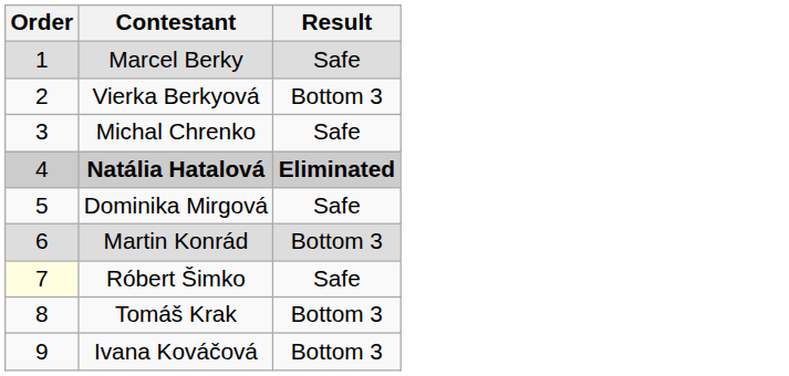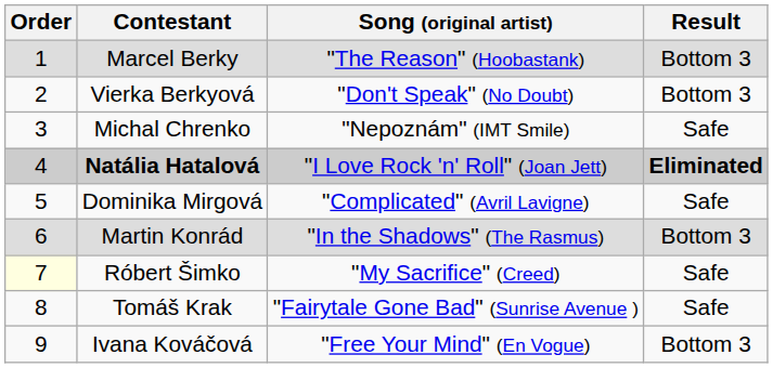+ column: Song (original artist) | "The Reason" (Hoobastank) | "Don't Speak" (No Doubt) | "Nepoznám" (IMT Smile) | "I Love Rock 'n' Roll" (Joan Jett) | "Complicated" (Avril Lavigne) | "In the Shadows" (The Rasmus) | "My Sacrifice" (Creed) | "Fairytale Gone Bad" (Sunrise Avenue ) | "Free Your Mind" (En Vogue)
Marcel Berky | Result: Safe -> Bottom 3
Tomáš Krak | Result: Bottom 3 -> Safe
